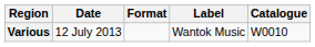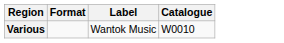- column: Date | 12 July 2013
